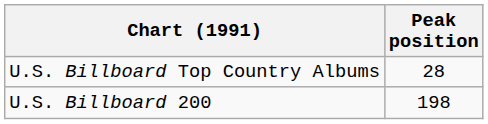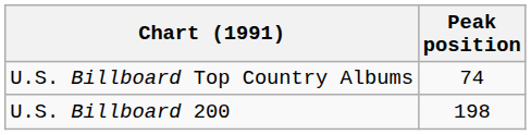U.S. Billboard Top Country Albums | Peak position: 28 -> 74
